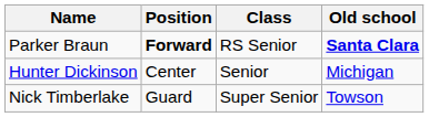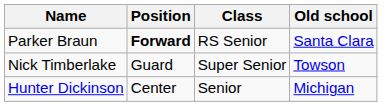Parker Braun | Old school: bold -> normal
rows swapped: Hunter Dickinson <-> Nick Timberlake
